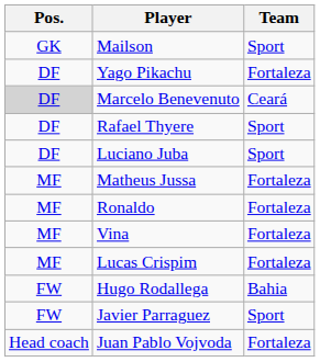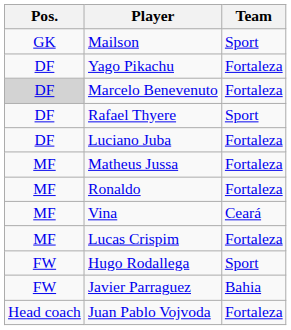Marcelo Benevenuto | Team: Ceará -> Fortaleza
Luciano Juba | Team: Sport -> Fortaleza
Vina | Team: Fortaleza -> Ceará
Hugo Rodallega | Team: Bahia -> Sport
Javier Parraguez | Team: Sport -> Bahia
